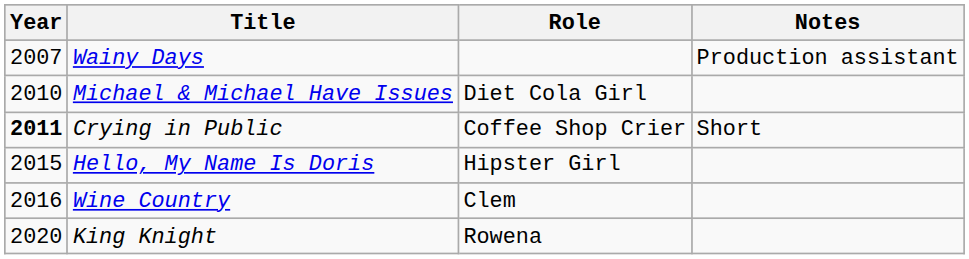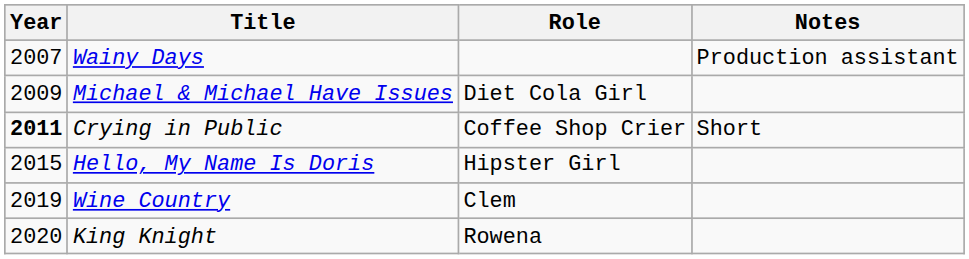Michael & Michael Have Issues | Year: 2010 -> 2009
Wine Country | Year: 2016 -> 2019
